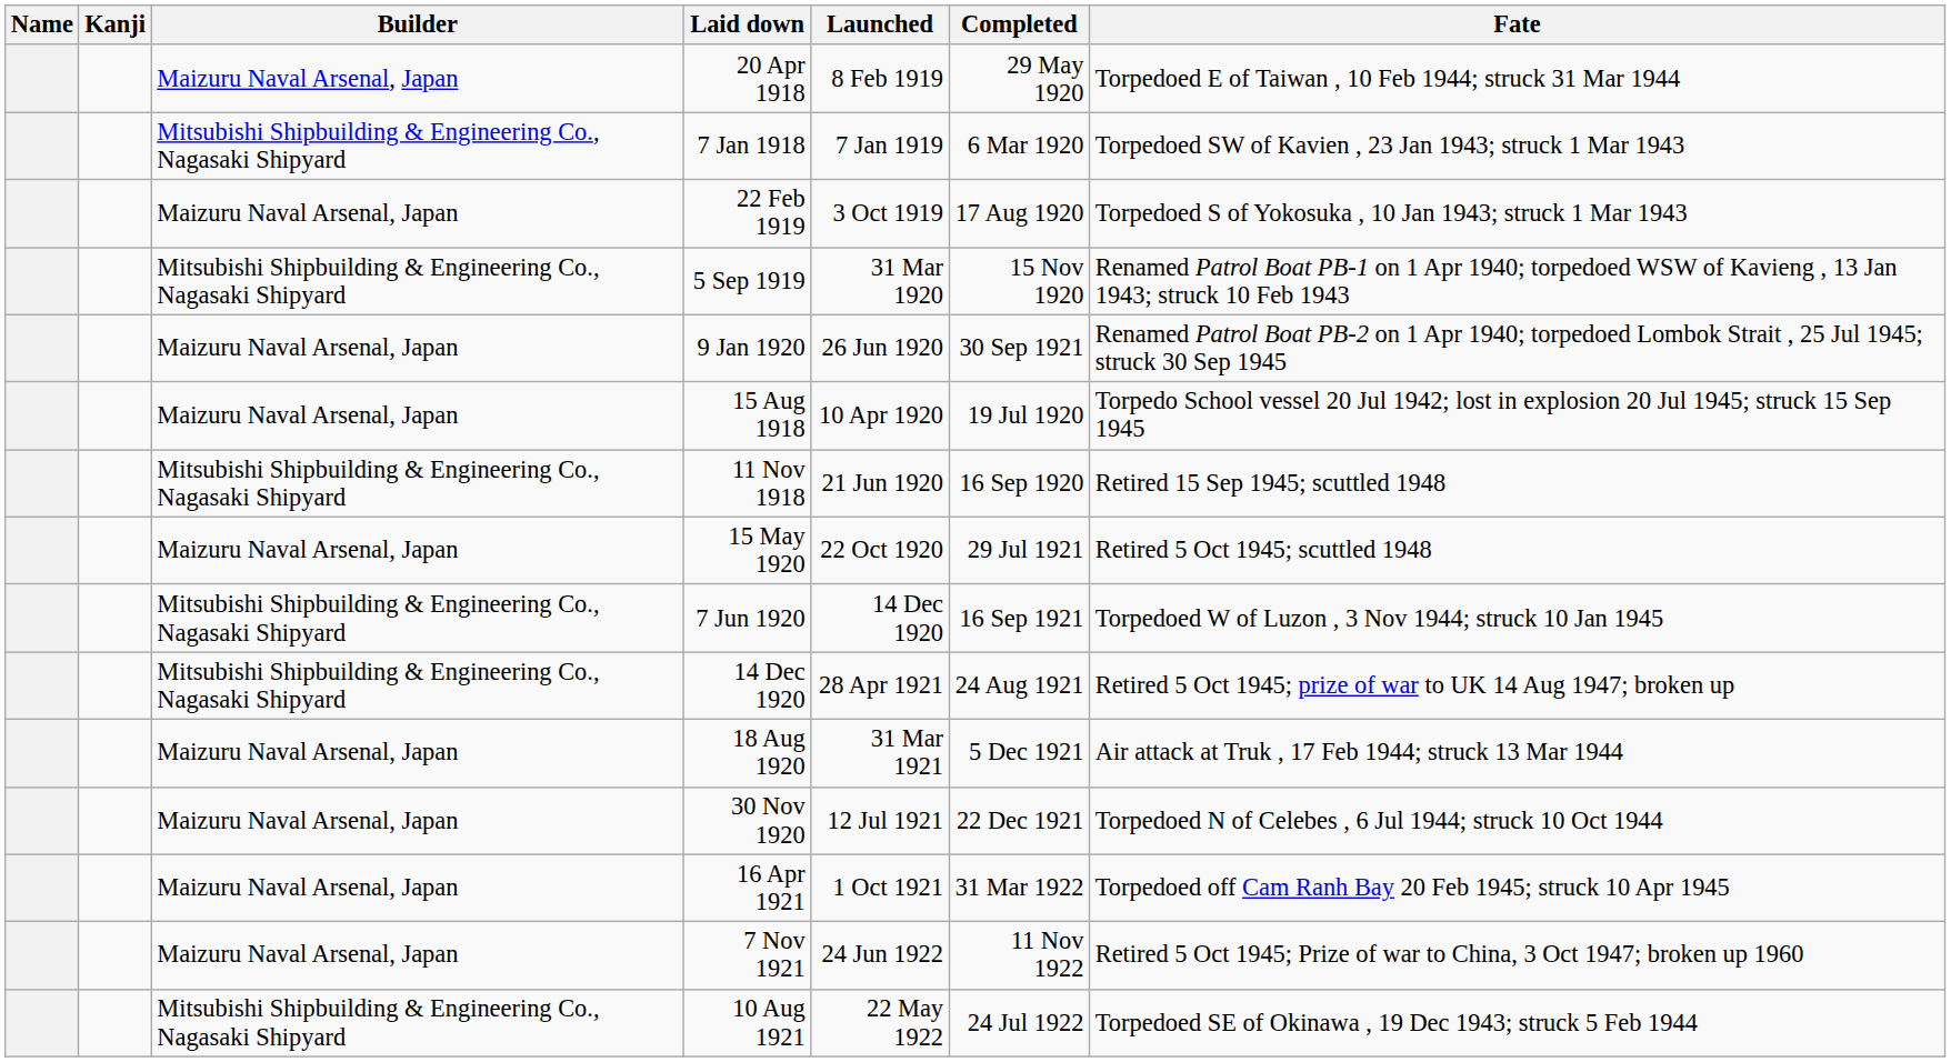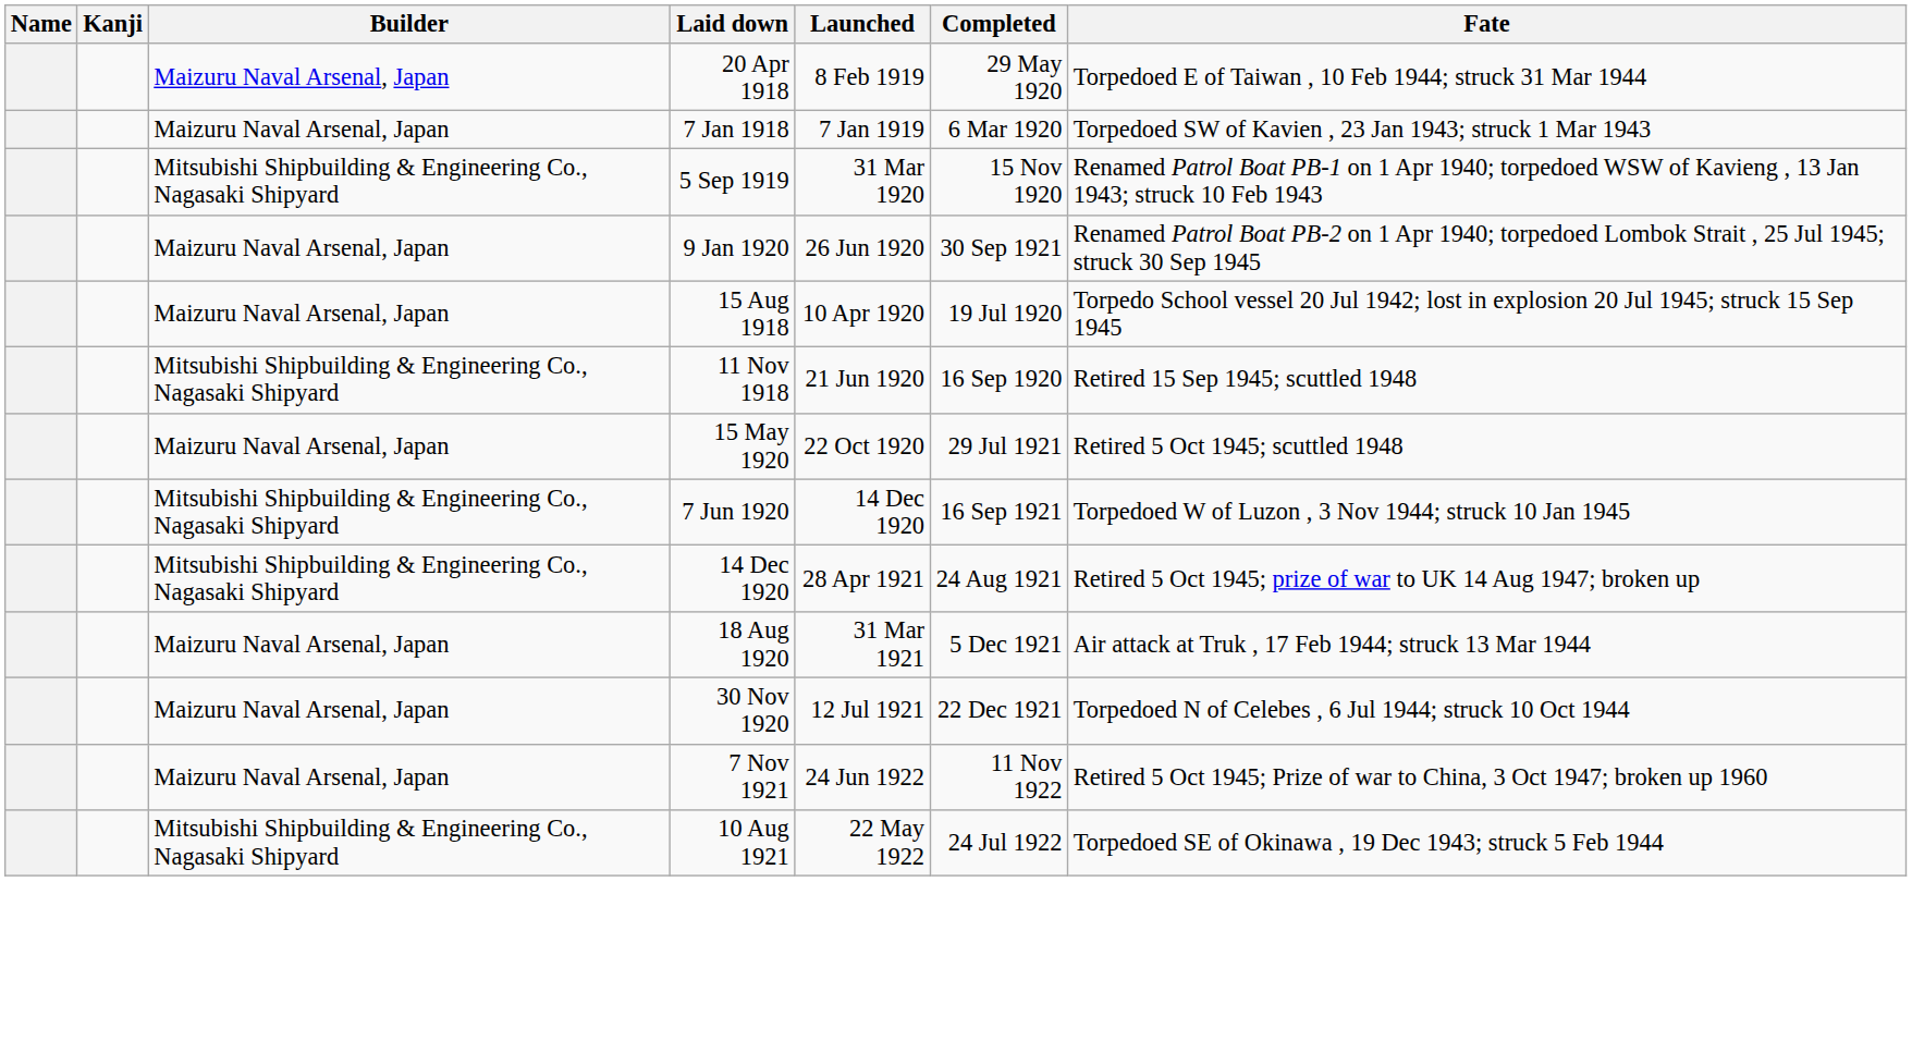7 Jan 1918 | Builder: Mitsubishi Shipbuilding & Engineering Co., Nagasaki Shipyard -> Maizuru Naval Arsenal, Japan
- row: Maizuru Naval Arsenal, Japan | 22 Feb 1919 | 3 Oct 1919 | 17 Aug 1920 | Torpedoed S of Yokosuka , 10 Jan 1943; struck 1 Mar 1943
- row: Maizuru Naval Arsenal, Japan | 16 Apr 1921 | 1 Oct 1921 | 31 Mar 1922 | Torpedoed off Cam Ranh Bay 20 Feb 1945; struck 10 Apr 1945
